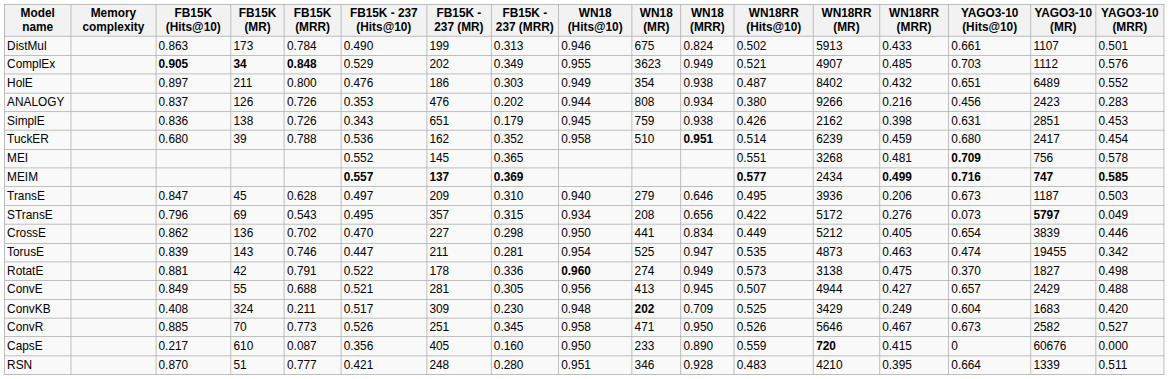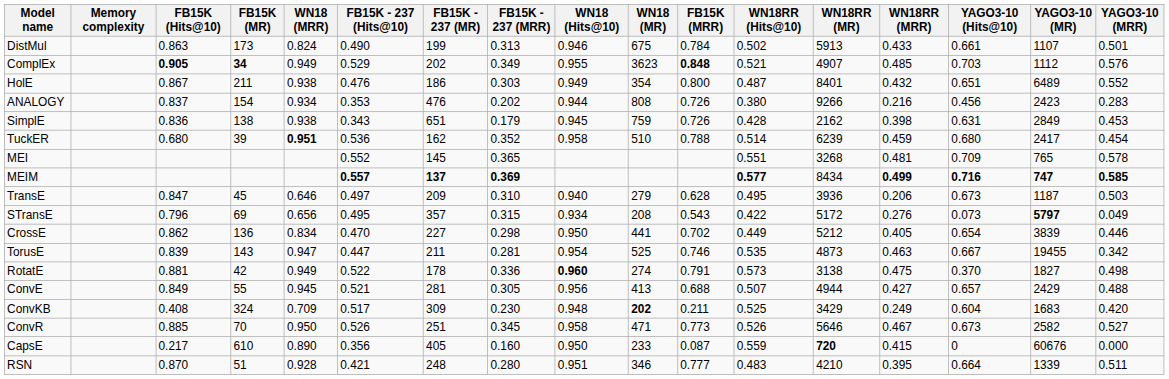columns swapped: FB15K (MRR) <-> WN18 (MRR)
HolE | FB15K (Hits@10): 0.897 -> 0.867
HolE | WN18RR (MR): 8402 -> 8401
ANALOGY | FB15K (MR): 126 -> 154
SimplE | WN18RR (Hits@10): 0.426 -> 0.428
SimplE | YAGO3-10 (MR): 2851 -> 2849
MEI | YAGO3-10 (Hits@10): bold -> normal
MEI | YAGO3-10 (MR): 756 -> 765
MEIM | WN18RR (MR): 2434 -> 8434
TorusE | YAGO3-10 (Hits@10): 0.474 -> 0.667
